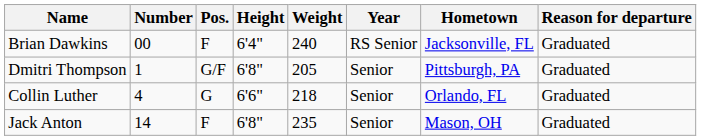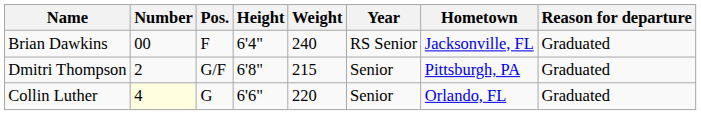Dmitri Thompson | Number: 1 -> 2
Dmitri Thompson | Weight: 205 -> 215
Collin Luther | Number: no background -> lightyellow background
Collin Luther | Weight: 218 -> 220
- row: Jack Anton | 14 | F | 6'8" | 235 | Senior | Mason, OH | Graduated
